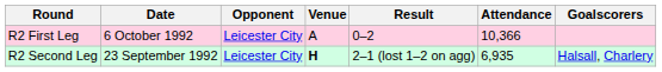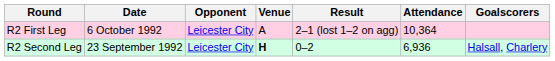R2 First Leg | Result: 0–2 -> 2–1 (lost 1–2 on agg)
R2 First Leg | Attendance: 10,366 -> 10,364
R2 Second Leg | Result: 2–1 (lost 1–2 on agg) -> 0–2
R2 Second Leg | Attendance: 6,935 -> 6,936
